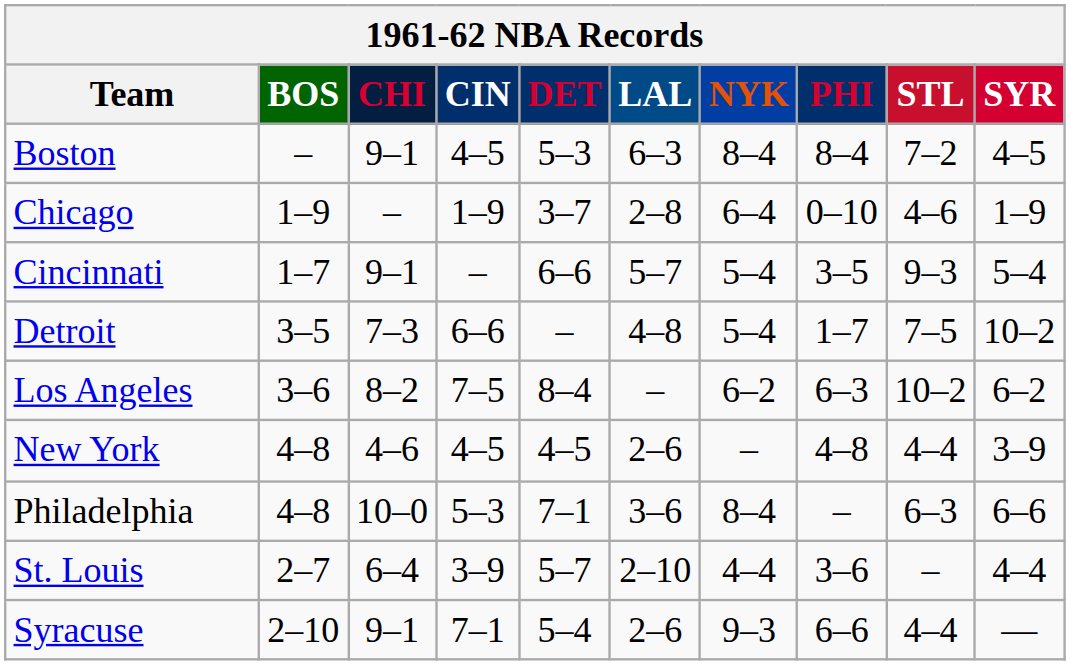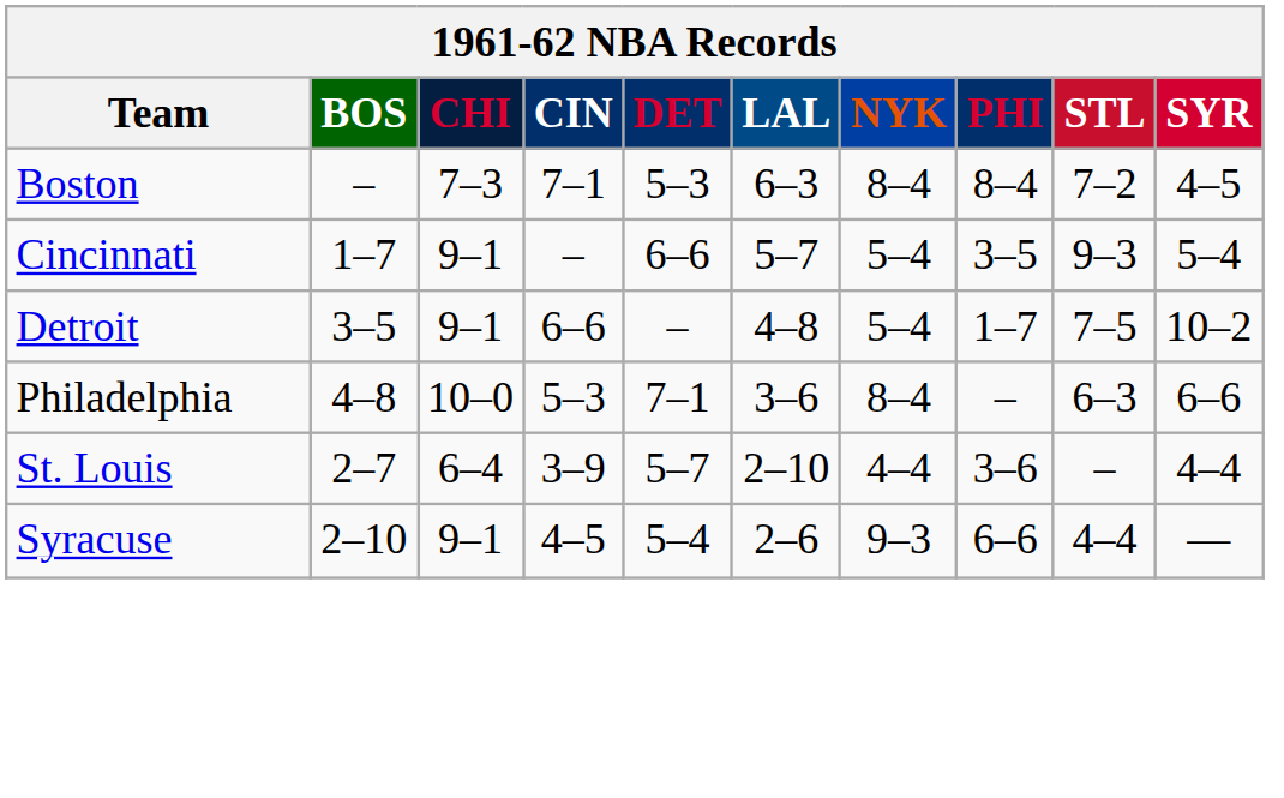Boston | CHI: 9–1 -> 7–3
Boston | CIN: 4–5 -> 7–1
- row: Chicago | 1–9 | – | 1–9 | 3–7 | 2–8 | 6–4 | 0–10 | 4–6 | 1–9
Detroit | CHI: 7–3 -> 9–1
- row: Los Angeles | 3–6 | 8–2 | 7–5 | 8–4 | – | 6–2 | 6–3 | 10–2 | 6–2
- row: New York | 4–8 | 4–6 | 4–5 | 4–5 | 2–6 | – | 4–8 | 4–4 | 3–9
Syracuse | CIN: 7–1 -> 4–5
